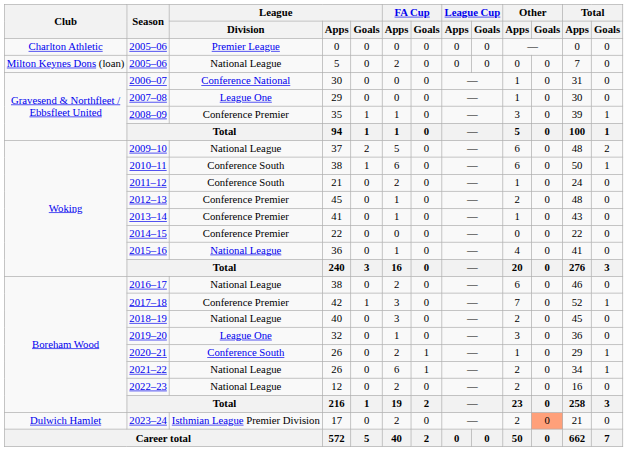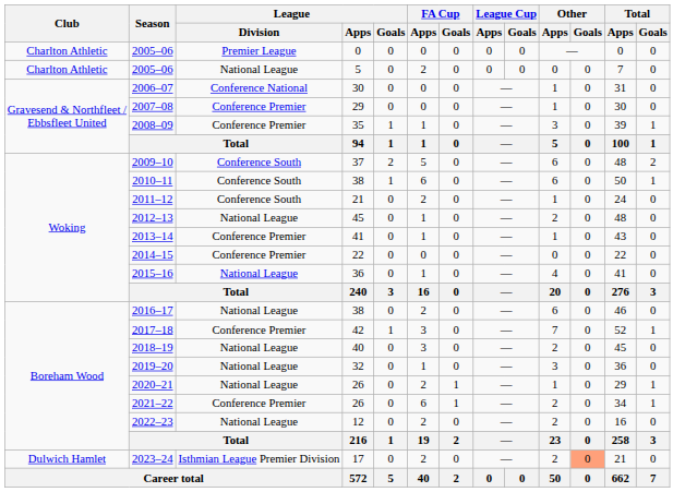2005–06 / 5 | Club: Milton Keynes Dons (loan) -> Charlton Athletic
2007–08 | League / Division: League One -> Conference Premier
2009–10 | League / Division: National League -> Conference South
2012–13 | League / Division: Conference Premier -> National League
2019–20 | League / Division: League One -> National League
2020–21 | League / Division: Conference South -> National League
2021–22 | League / Division: National League -> Conference Premier
